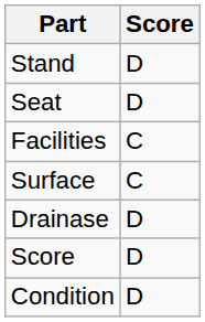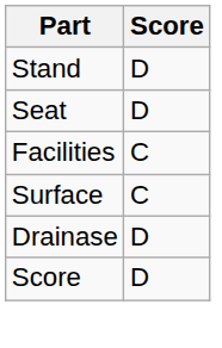- row: Condition | D
